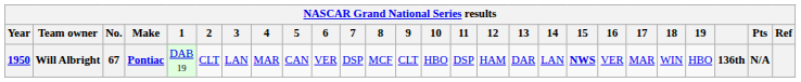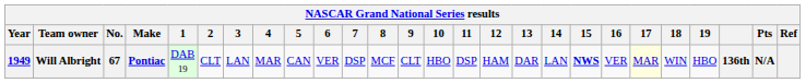Will Albright | Year: 1950 -> 1949
Will Albright | 17: no background -> lightyellow background
